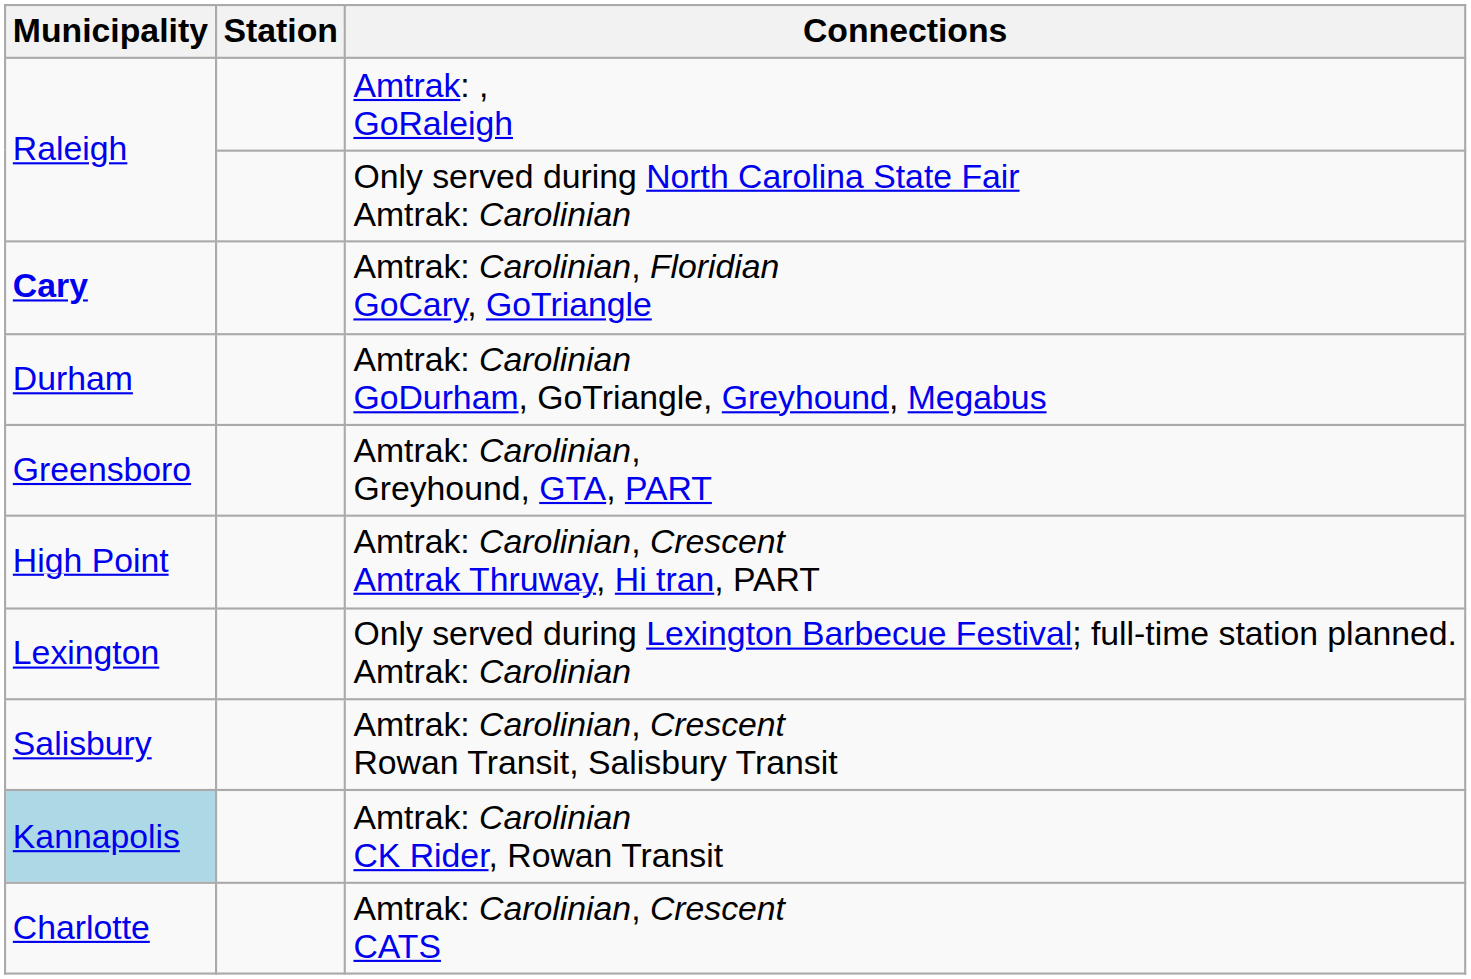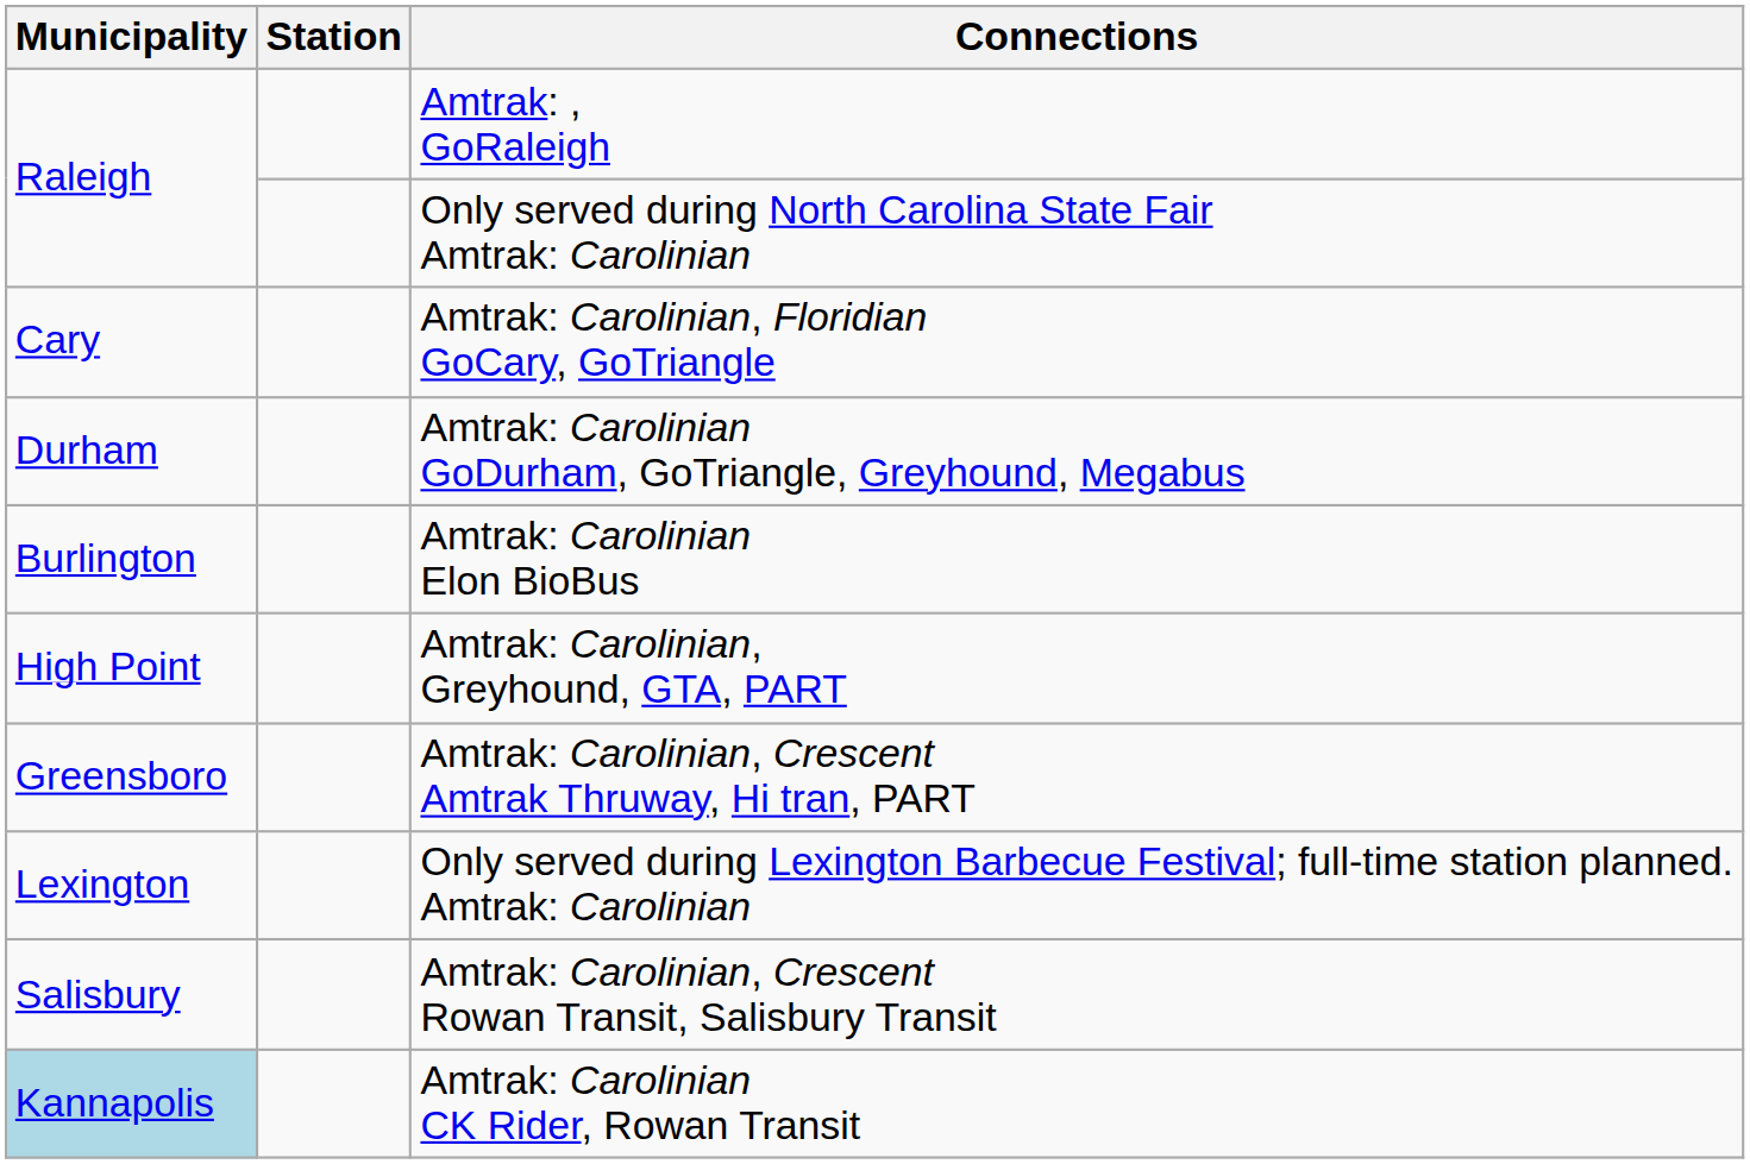Amtrak: Carolinian, Floridian GoCary, GoTriangle | Municipality: bold -> normal
+ row: Burlington | Amtrak: Carolinian Elon BioBus
Amtrak: Carolinian, Greyhound, GTA, PART | Municipality: Greensboro -> High Point
Amtrak: Carolinian, Crescent Amtrak Thruway, Hi tran, PART | Municipality: High Point -> Greensboro
- row: Charlotte | Amtrak: Carolinian, Crescent CATS
